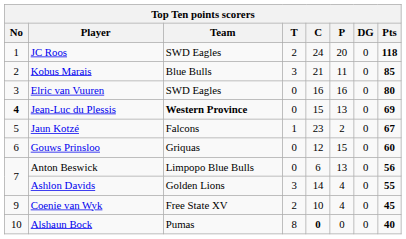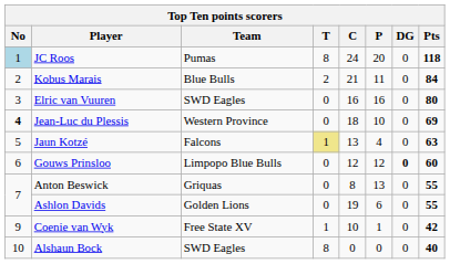JC Roos | No: no background -> lightblue background
JC Roos | Team: SWD Eagles -> Pumas
JC Roos | T: 2 -> 8
Kobus Marais | T: 3 -> 2
Kobus Marais | Pts: 85 -> 84
Jean-Luc du Plessis | Team: bold -> normal
Jean-Luc du Plessis | C: 15 -> 18
Jean-Luc du Plessis | P: 13 -> 10
Jaun Kotzé | T: no background -> khaki background
Jaun Kotzé | C: 23 -> 13
Jaun Kotzé | P: 2 -> 4
Jaun Kotzé | Pts: 67 -> 63
Gouws Prinsloo | Team: Griquas -> Limpopo Blue Bulls
Gouws Prinsloo | P: 15 -> 12
Gouws Prinsloo | DG: normal -> bold
Anton Beswick | Team: Limpopo Blue Bulls -> Griquas
Anton Beswick | C: 6 -> 8
Anton Beswick | Pts: 56 -> 55
Ashlon Davids | T: 3 -> 0
Ashlon Davids | C: 14 -> 19
Ashlon Davids | P: 4 -> 6
Coenie van Wyk | T: 2 -> 1
Coenie van Wyk | P: 4 -> 1
Coenie van Wyk | Pts: 45 -> 42
Alshaun Bock | Team: Pumas -> SWD Eagles
Alshaun Bock | C: bold -> normal
